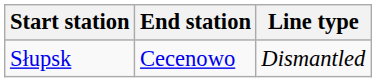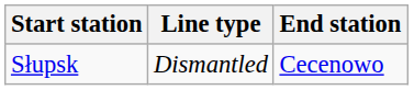columns swapped: End station <-> Line type
